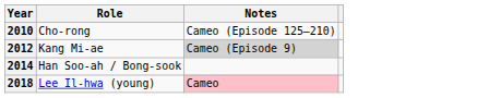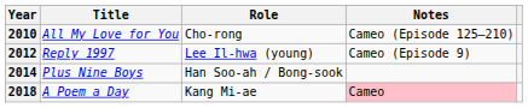+ column: Title | All My Love for You | Reply 1997 | Plus Nine Boys | A Poem a Day
2012 | Role: Kang Mi-ae -> Lee Il-hwa (young)
2012 | Notes: lightgrey background -> no background
2018 | Role: Lee Il-hwa (young) -> Kang Mi-ae
